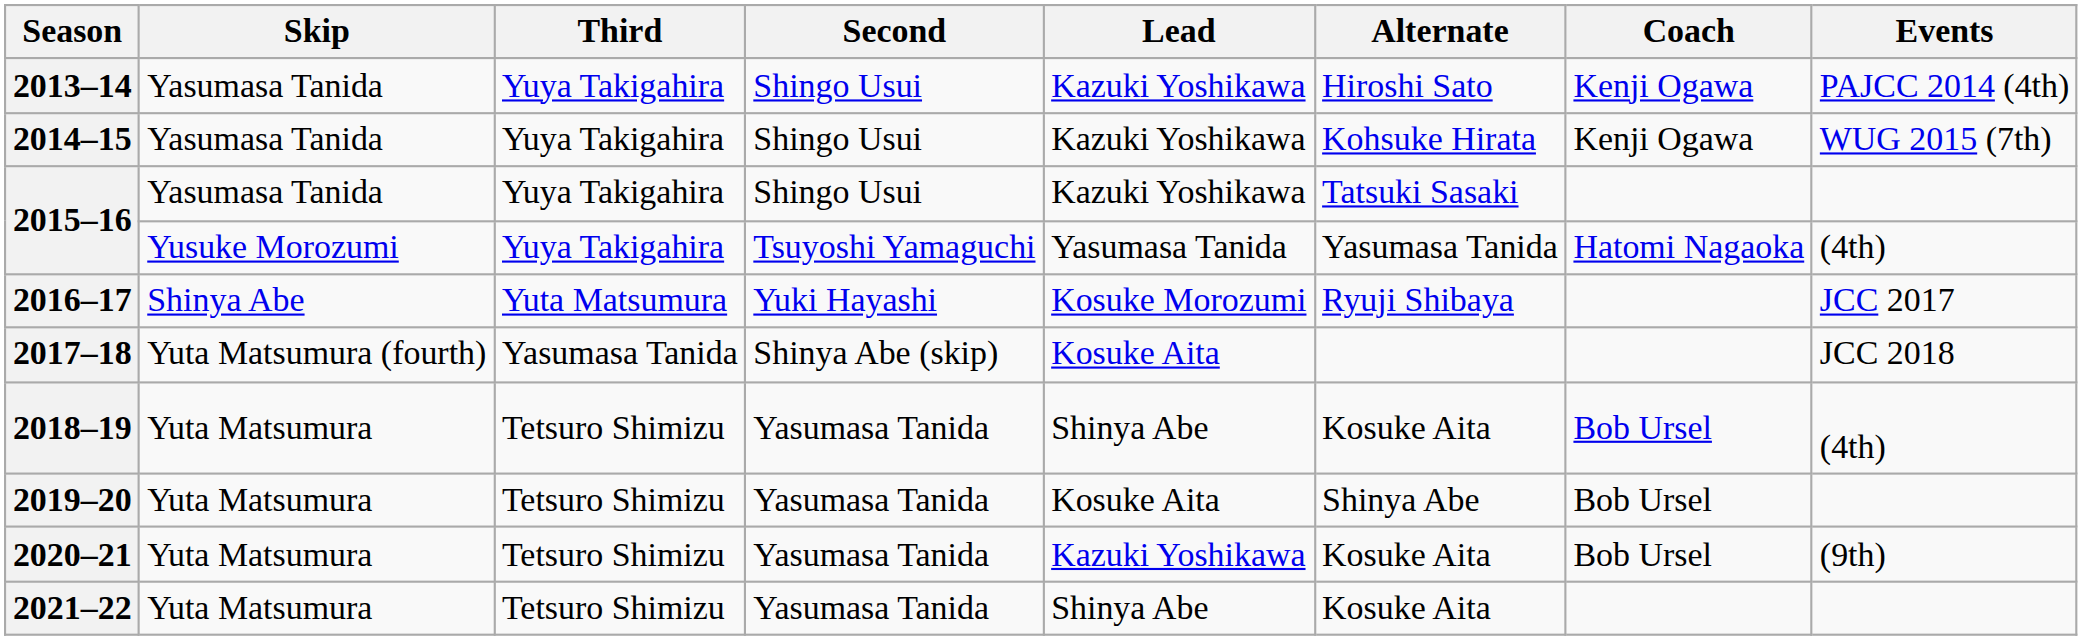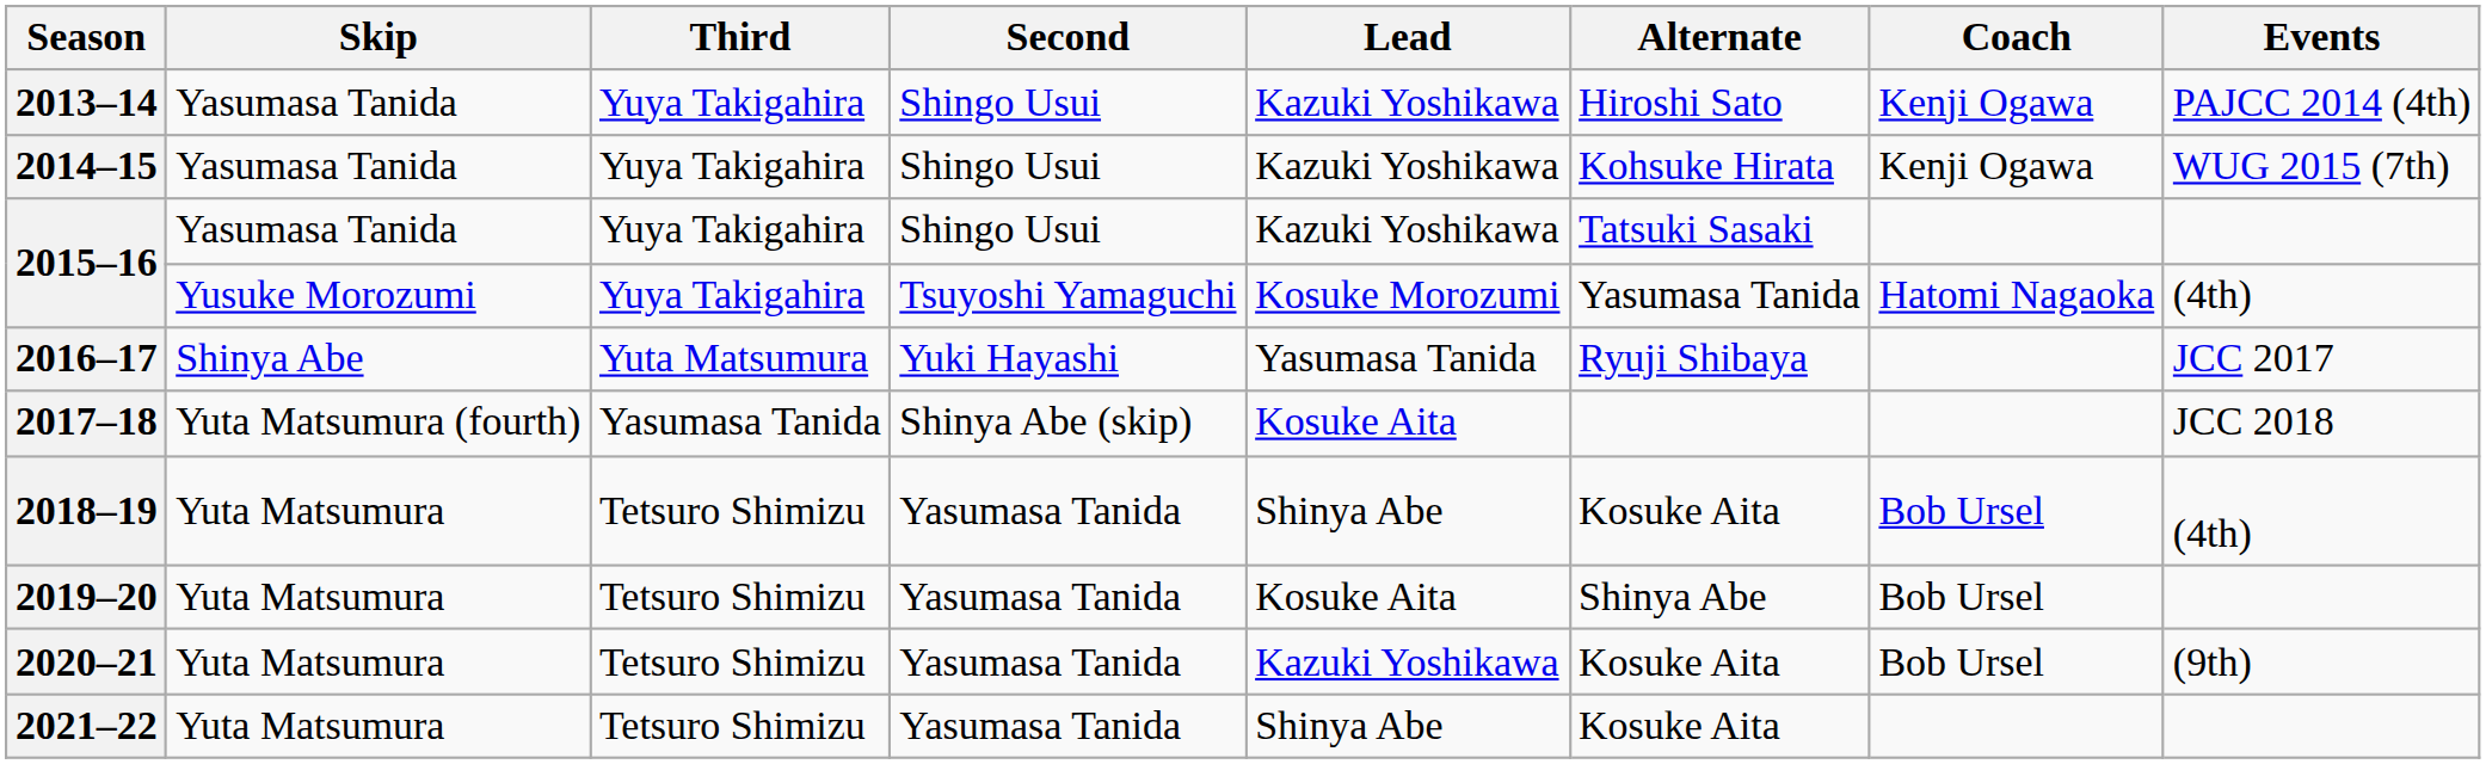2015–16 / Yusuke Morozumi | Lead: Yasumasa Tanida -> Kosuke Morozumi
2016–17 | Lead: Kosuke Morozumi -> Yasumasa Tanida
